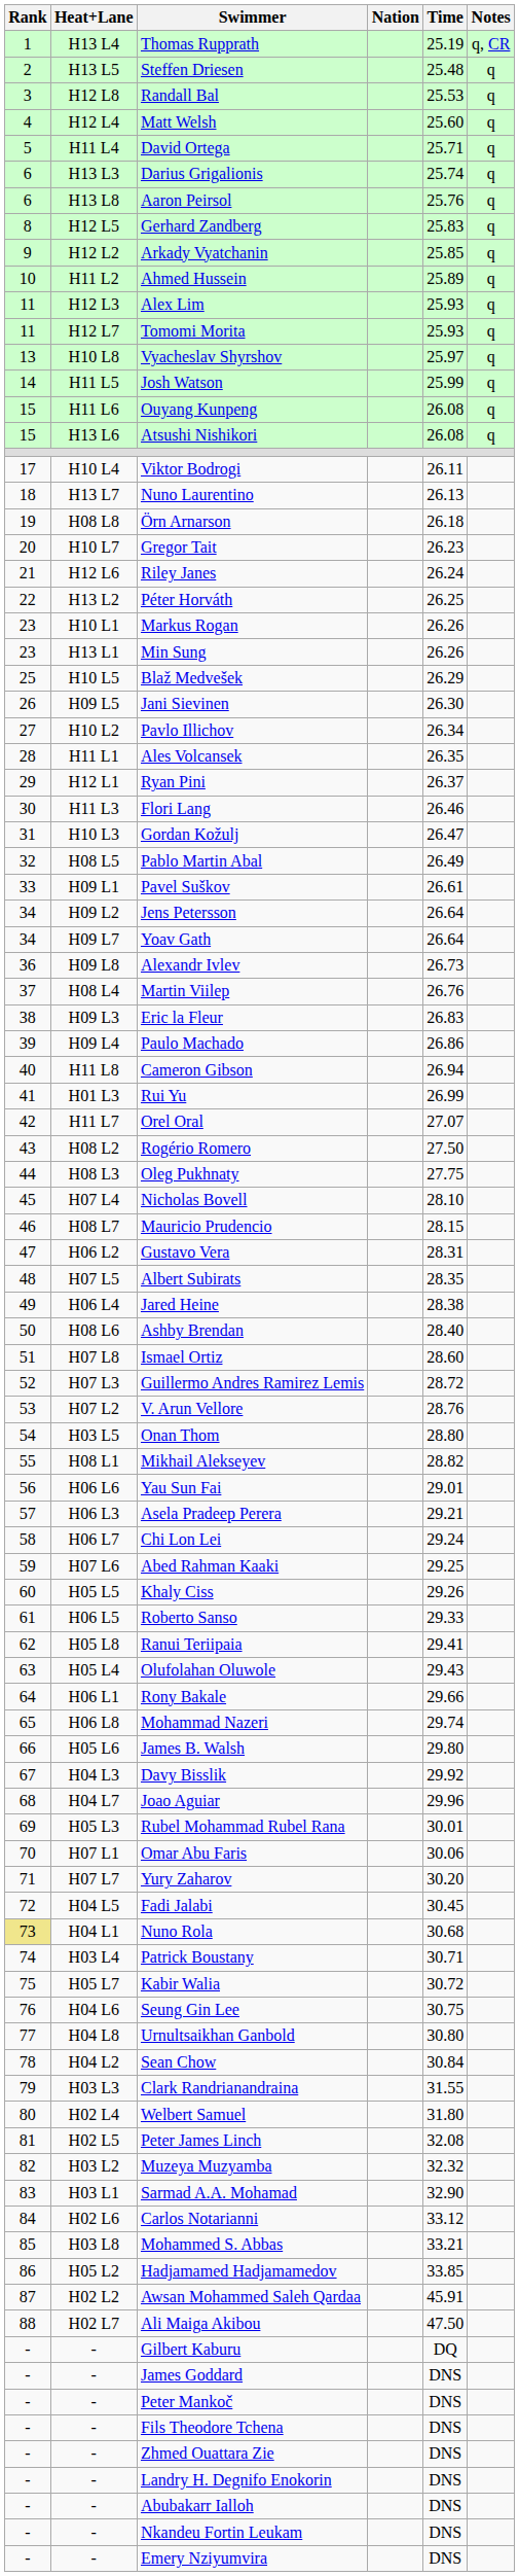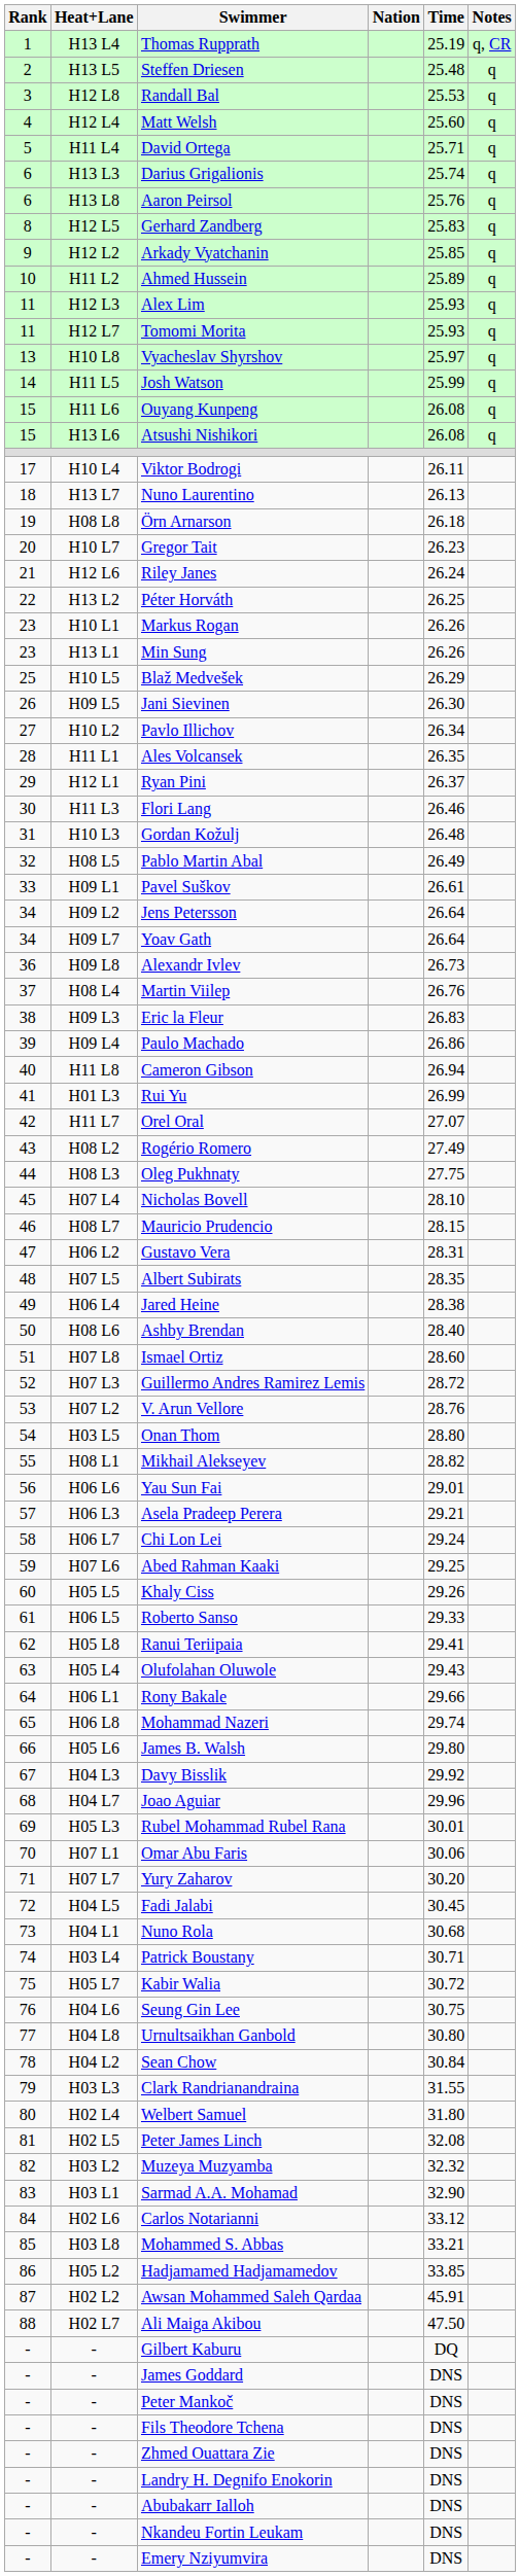Gordan Kožulj | Time: 26.47 -> 26.48
Rogério Romero | Time: 27.50 -> 27.49
Nuno Rola | Rank: khaki background -> no background
